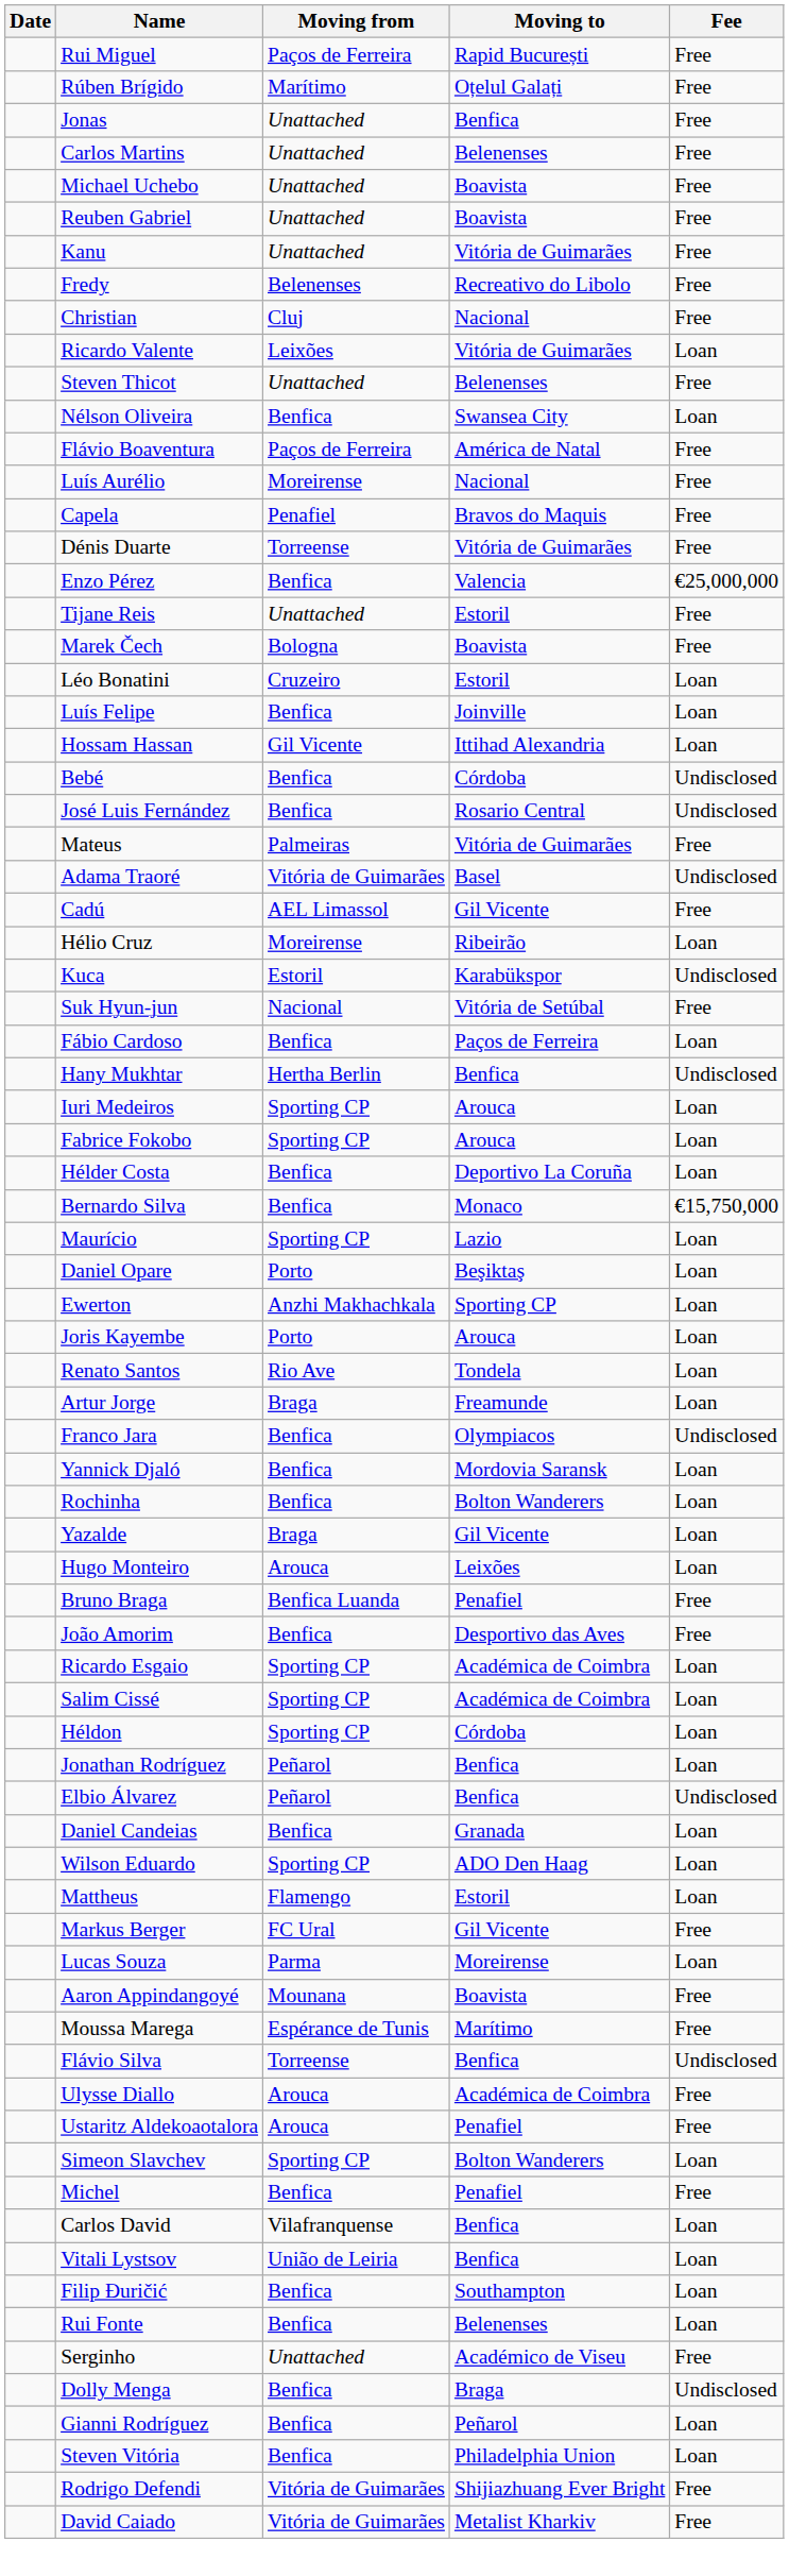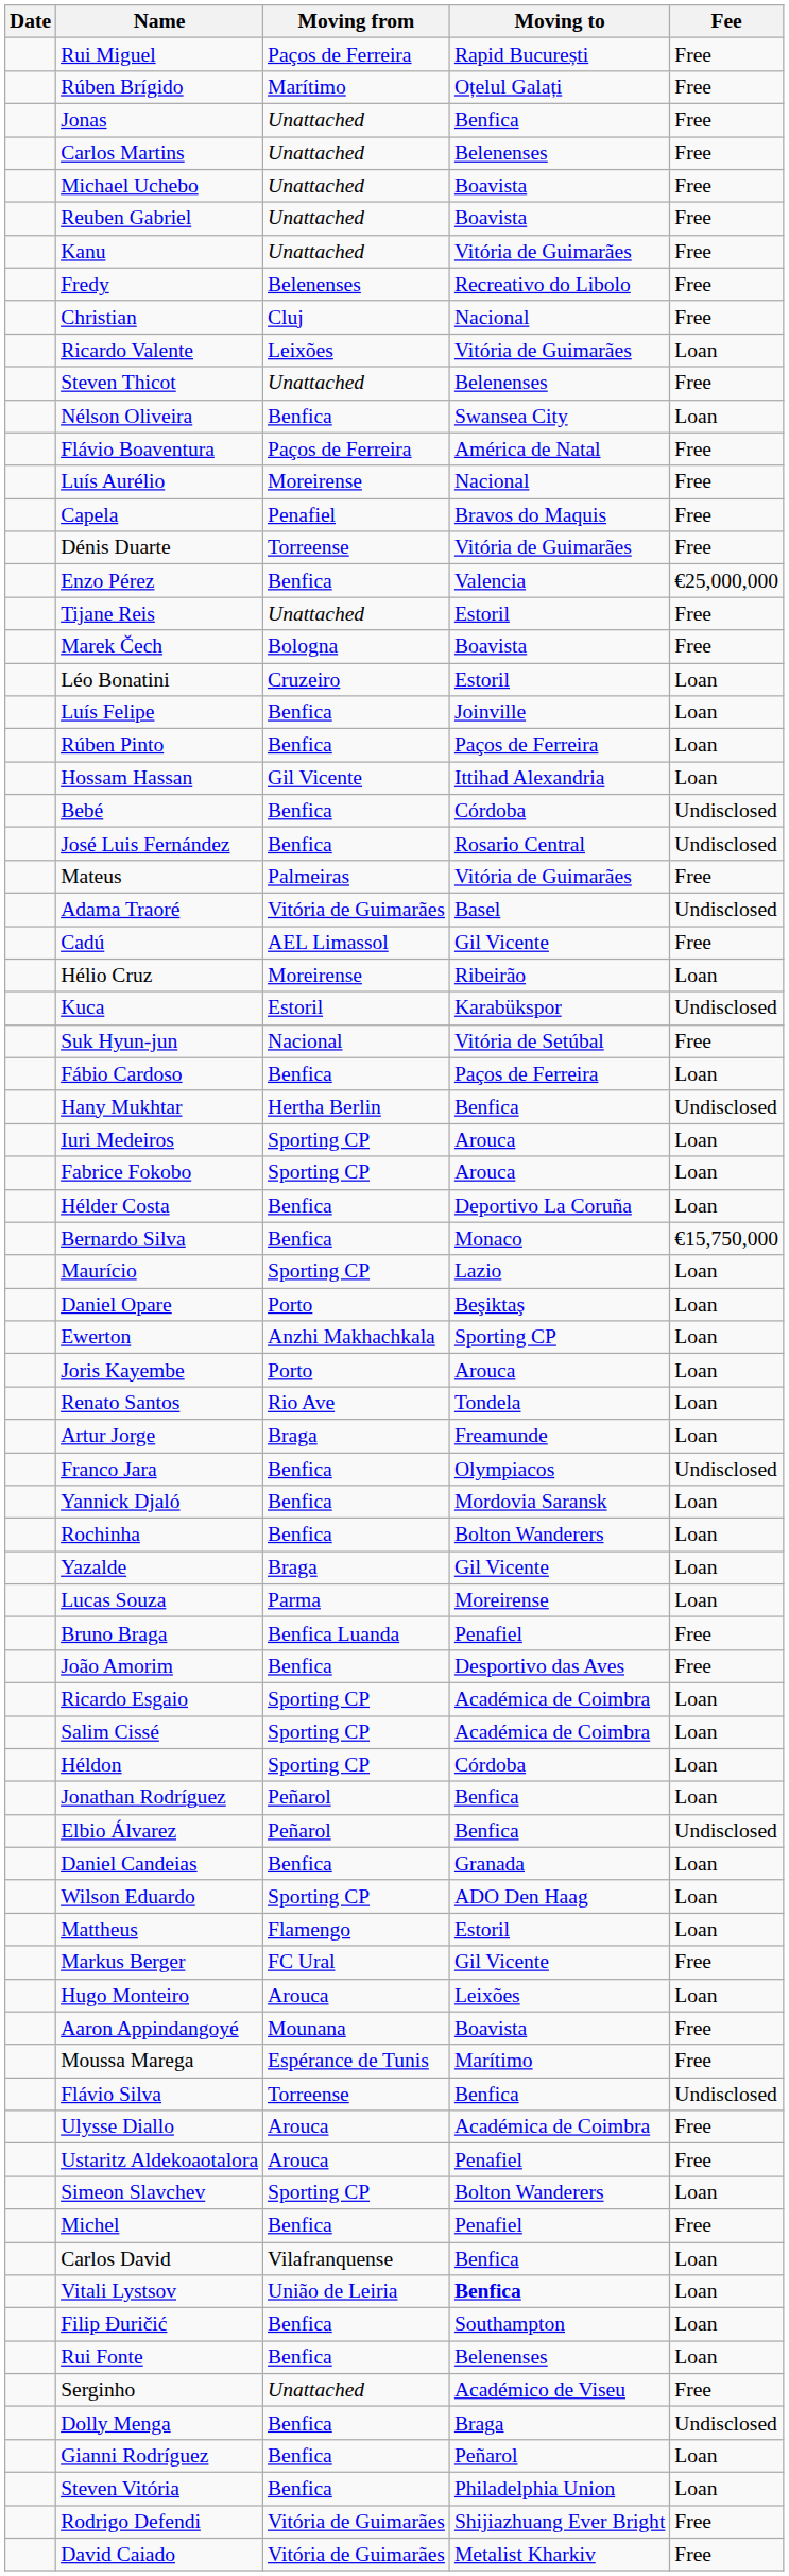+ row: Rúben Pinto | Benfica | Paços de Ferreira | Loan
rows swapped: Hugo Monteiro <-> Lucas Souza
Vitali Lystsov | Moving to: normal -> bold
